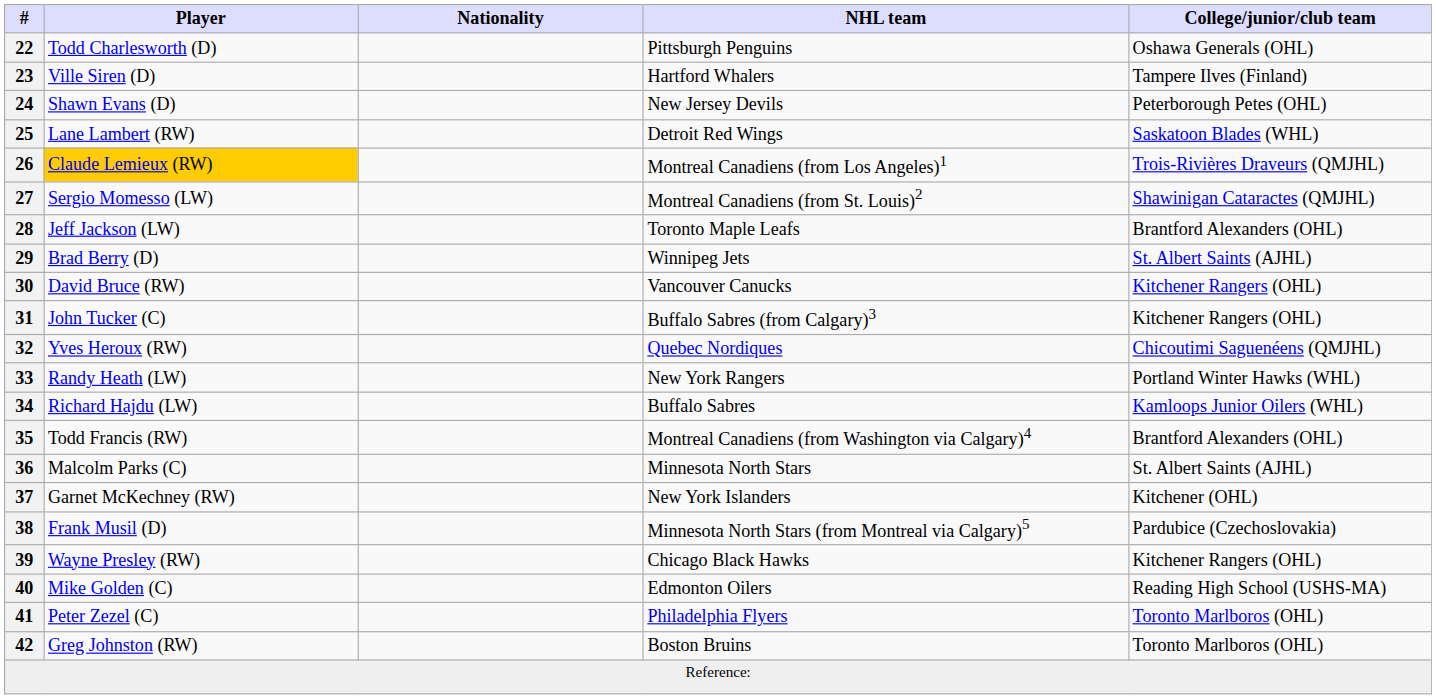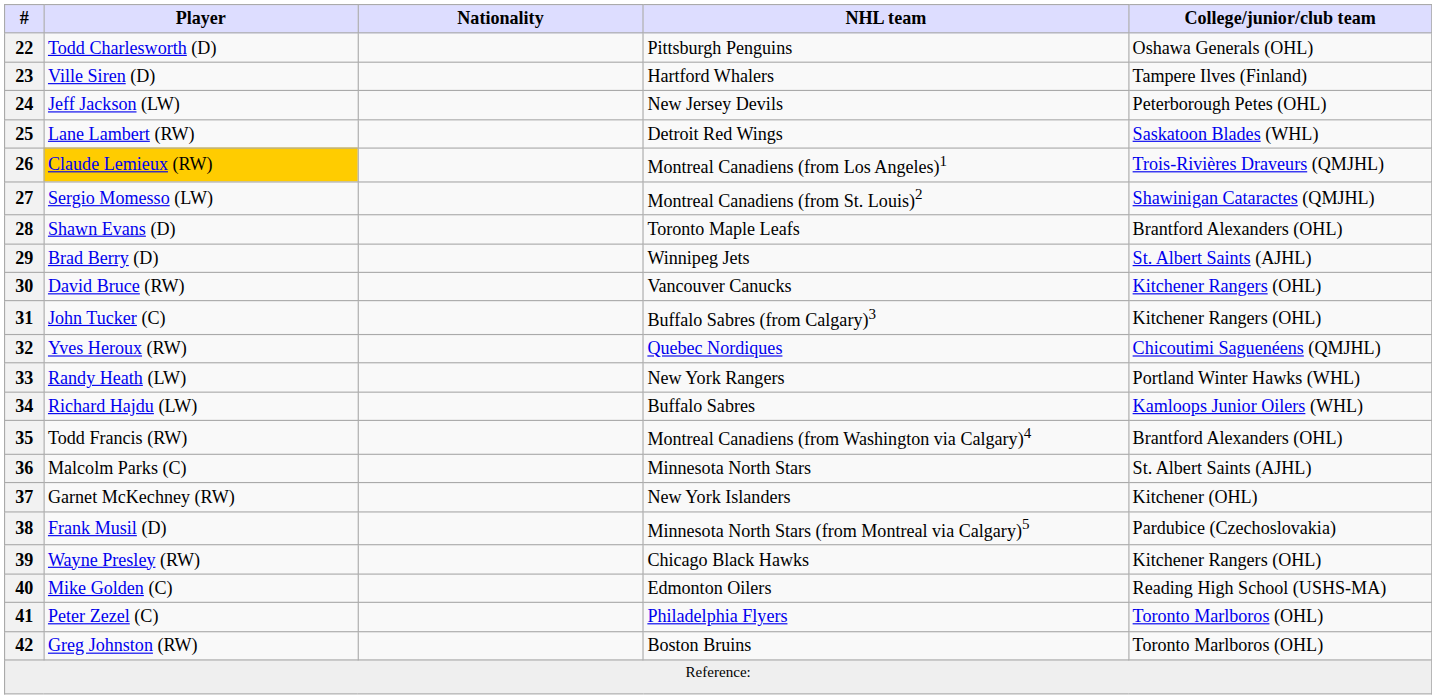24 | Player: Shawn Evans (D) -> Jeff Jackson (LW)
28 | Player: Jeff Jackson (LW) -> Shawn Evans (D)
